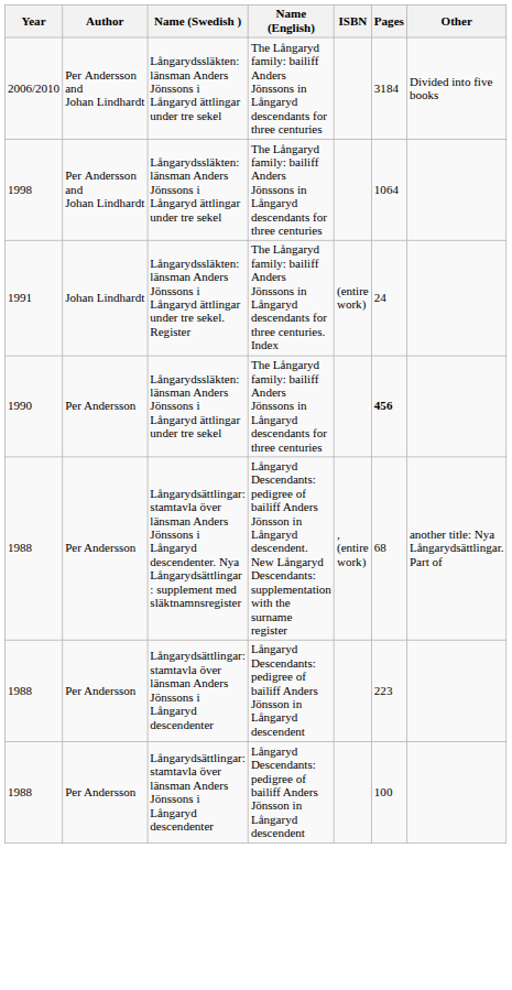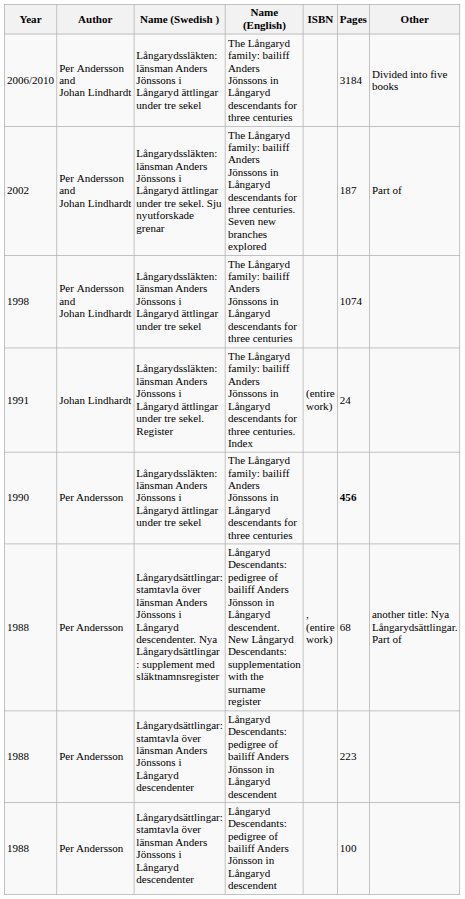+ row: 2002 | Per Andersson and Johan Lindhardt | Långarydssläkten: länsman Anders Jönssons i Långaryd ättlingar under tre sekel. Sju nyutforskade grenar | The Långaryd family: bailiff Anders Jönssons in Långaryd descendants for three centuries. Seven new branches explored | 187 | Part of
1998 | Pages: 1064 -> 1074
